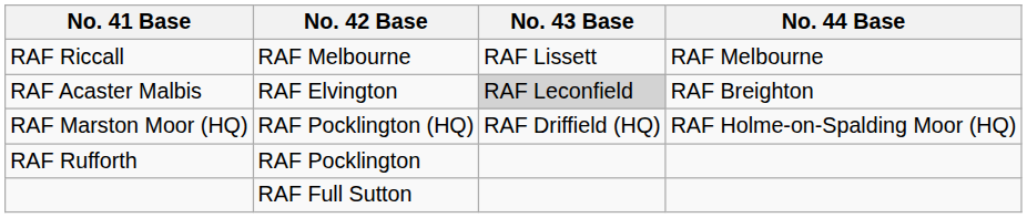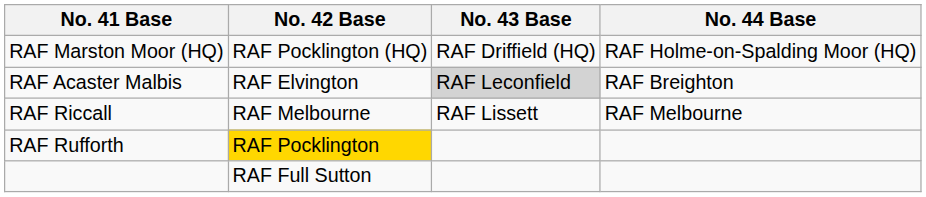rows swapped: RAF Marston Moor (HQ) <-> RAF Riccall
RAF Rufforth | No. 42 Base: no background -> gold background
